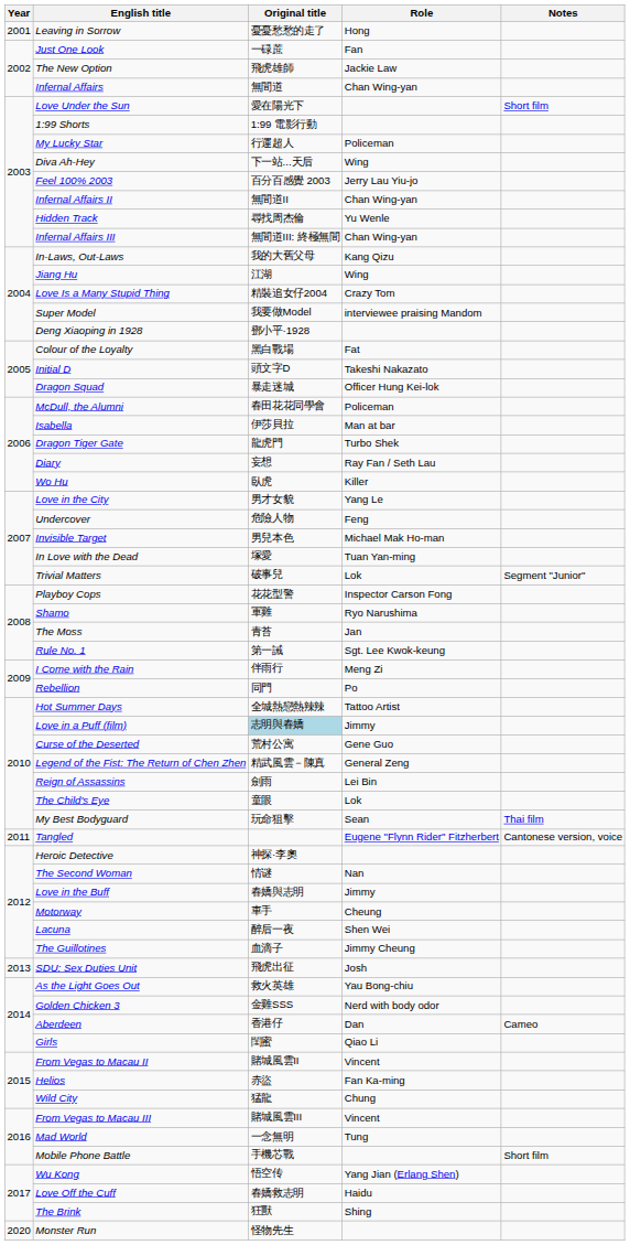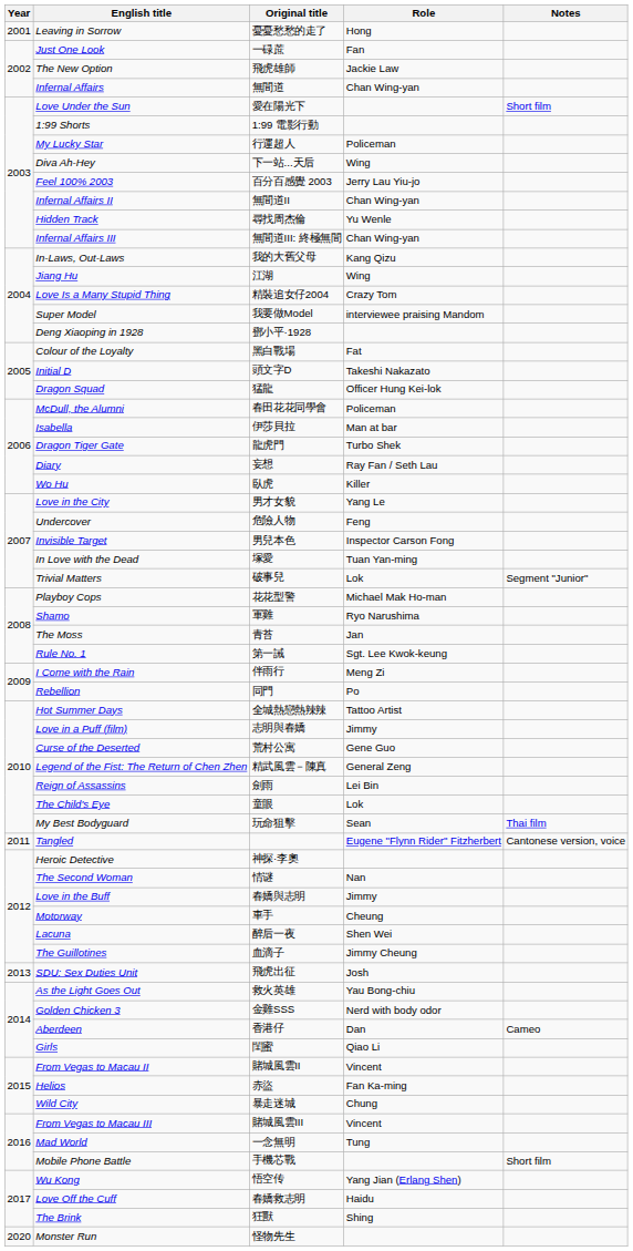Dragon Squad | Original title: 暴走迷城 -> 猛龍
Invisible Target | Role: Michael Mak Ho-man -> Inspector Carson Fong
Playboy Cops | Role: Inspector Carson Fong -> Michael Mak Ho-man
Love in a Puff (film) | Original title: lightblue background -> no background
Wild City | Original title: 猛龍 -> 暴走迷城
